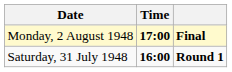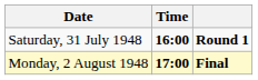rows swapped: Saturday, 31 July 1948 <-> Monday, 2 August 1948
